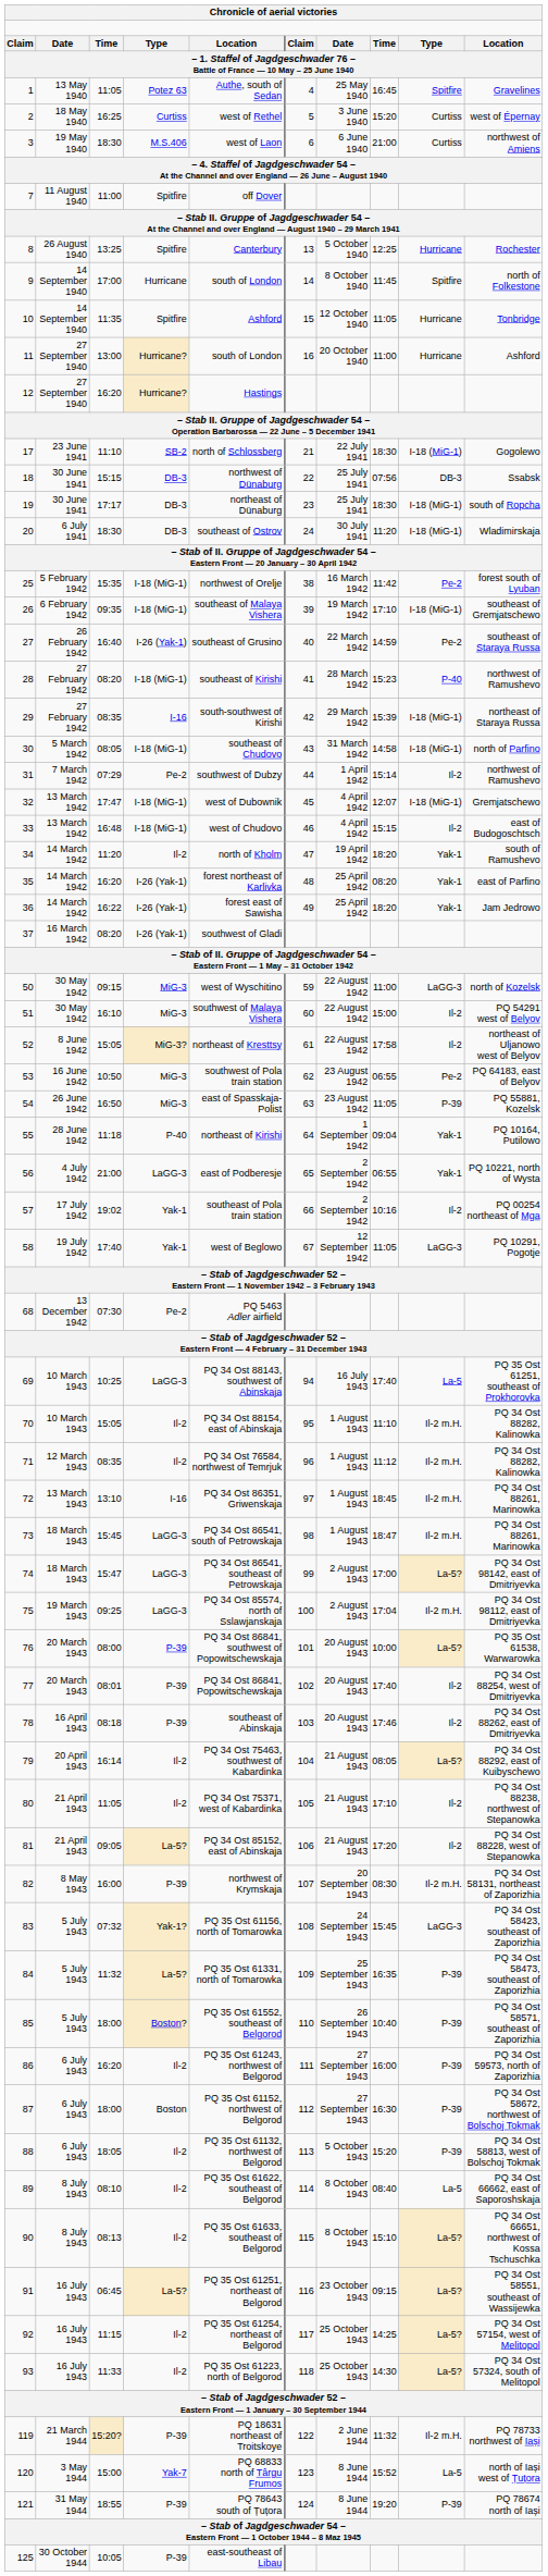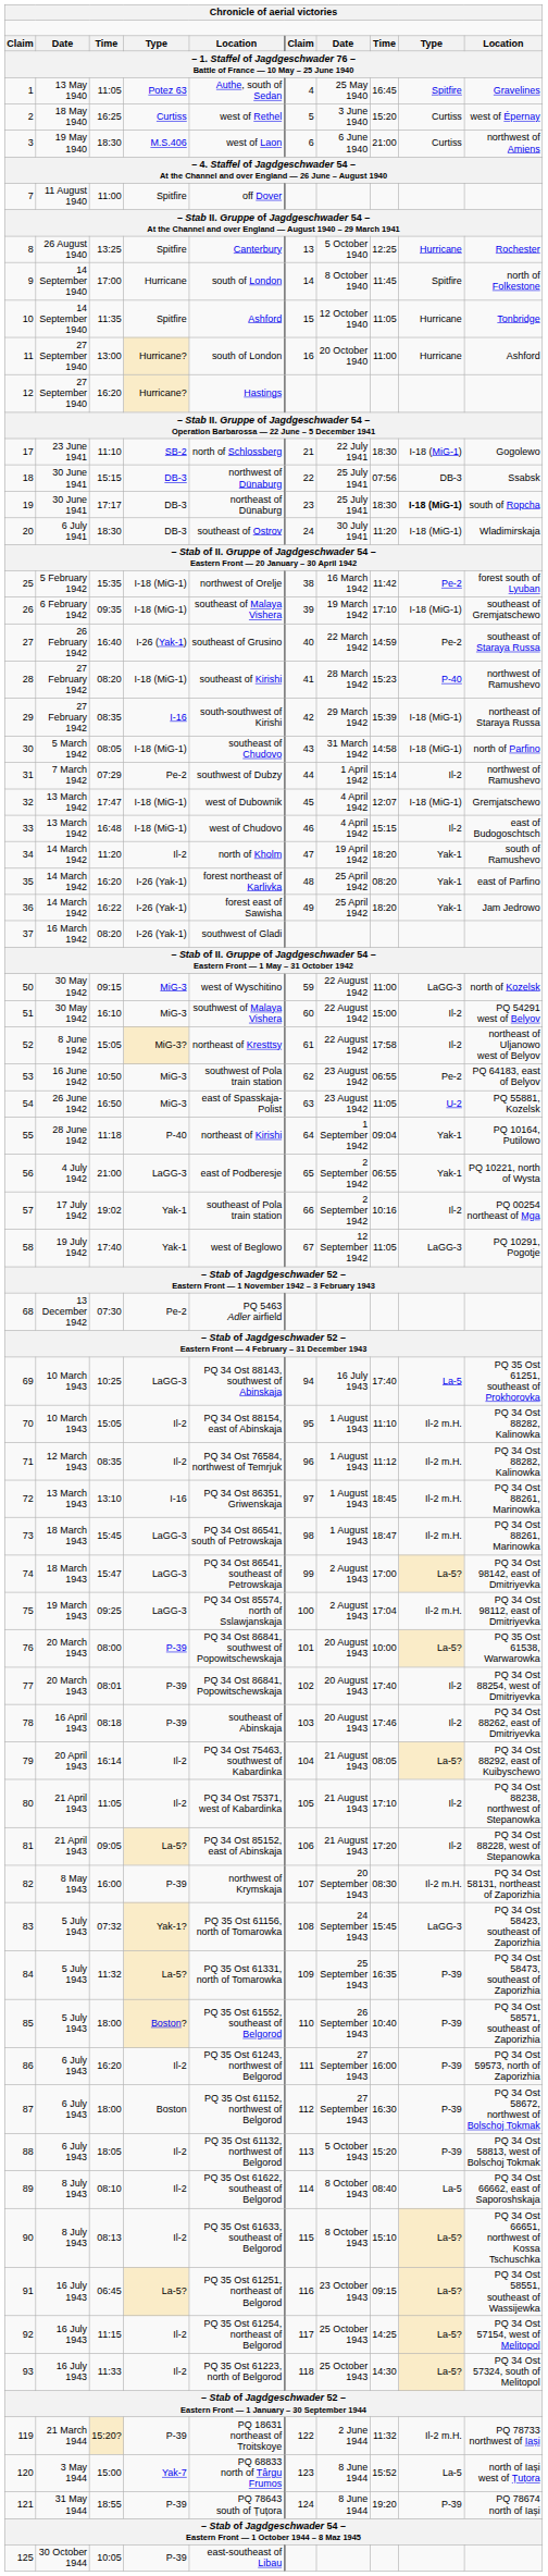19 | column 9: normal -> bold
54 | column 9: P-39 -> U-2
